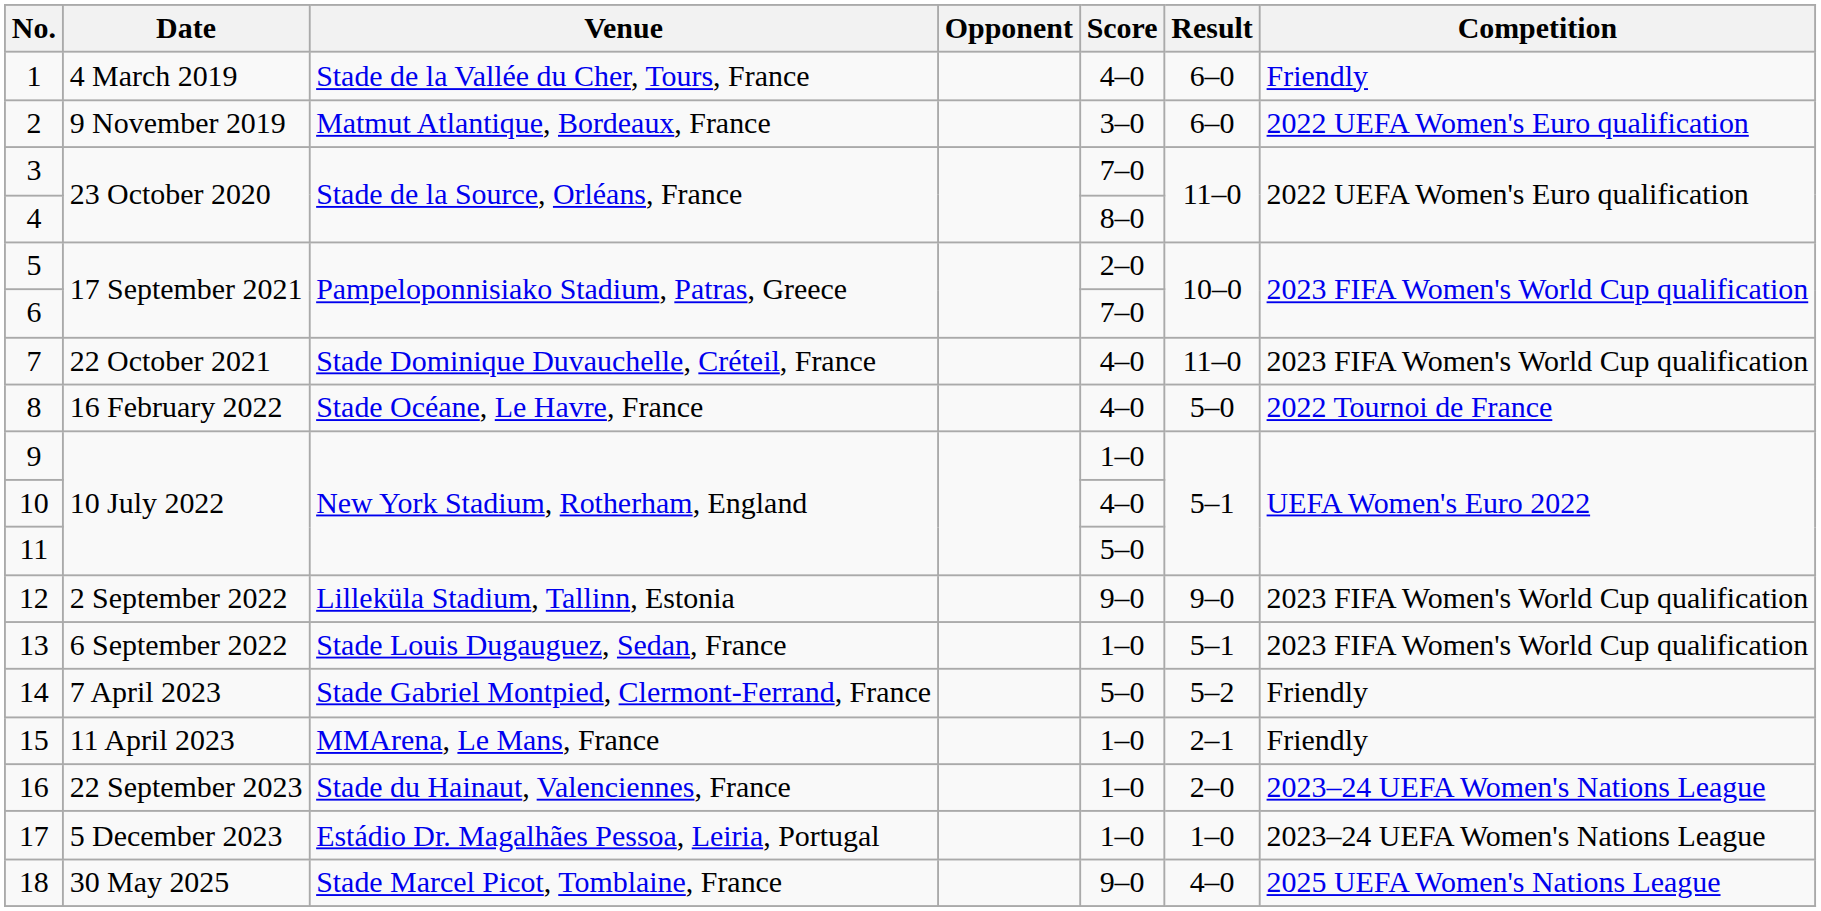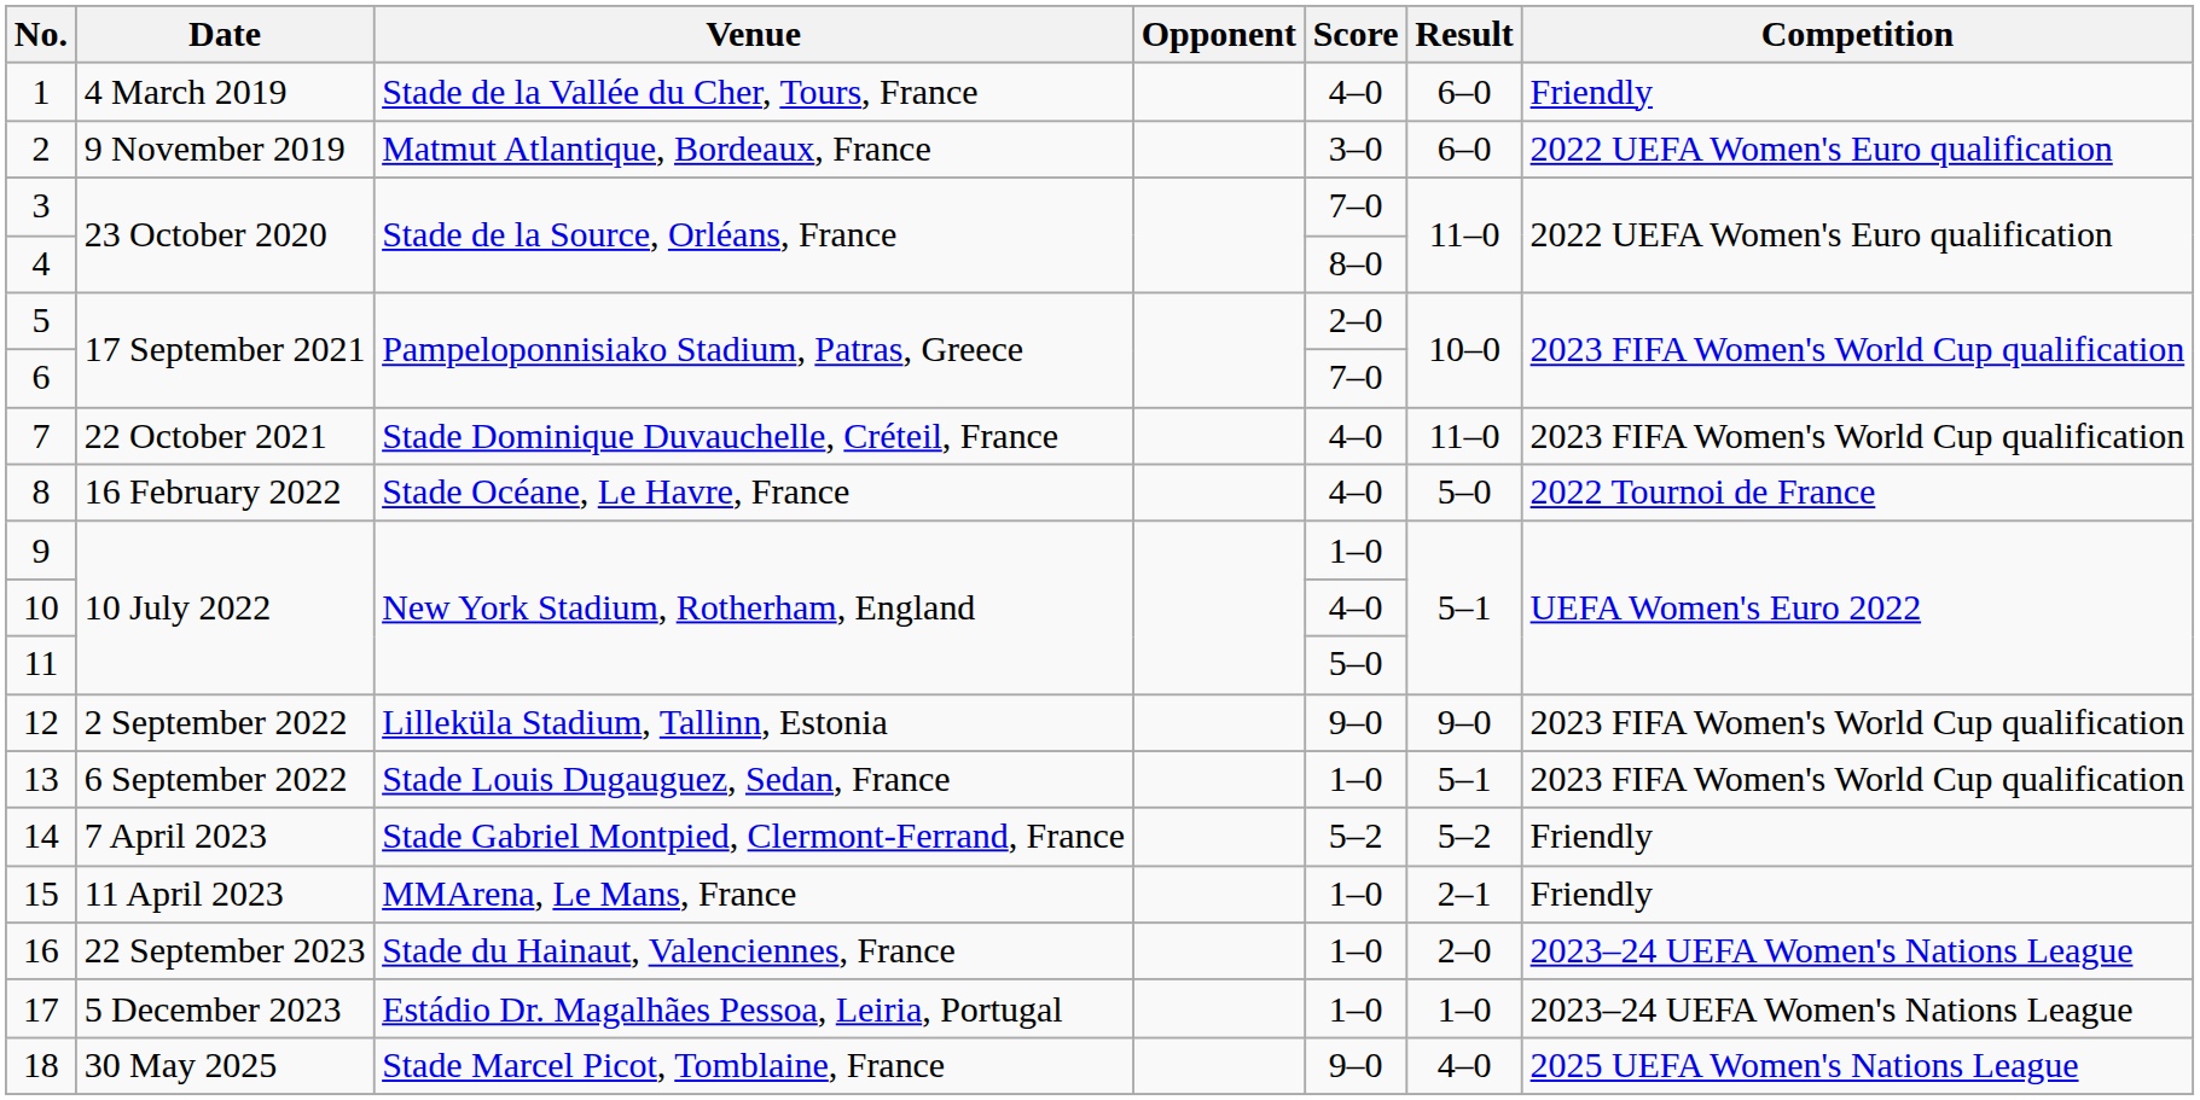14 | Score: 5–0 -> 5–2
